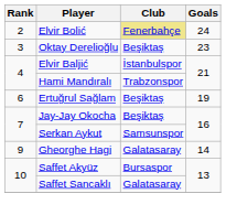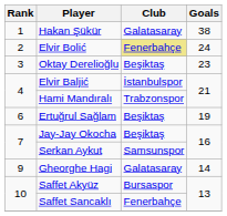+ row: 1 | Hakan Şükür | Galatasaray | 38
Saffet Sancaklı | Club: Galatasaray -> Fenerbahçe
